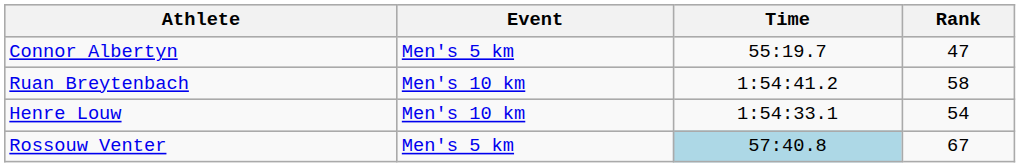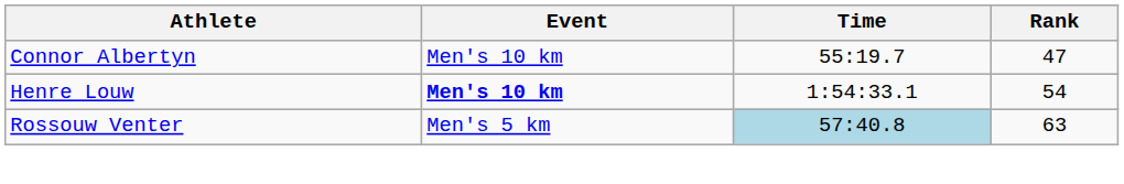Connor Albertyn | Event: Men's 5 km -> Men's 10 km
- row: Ruan Breytenbach | Men's 10 km | 1:54:41.2 | 58
Henre Louw | Event: normal -> bold
Rossouw Venter | Rank: 67 -> 63
